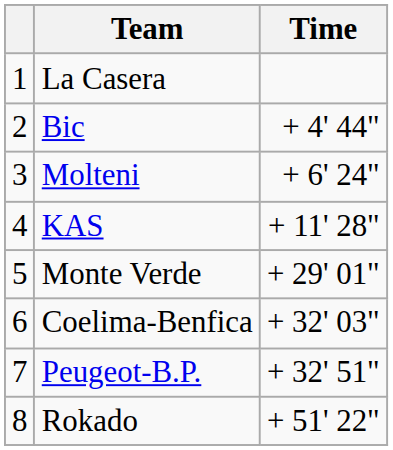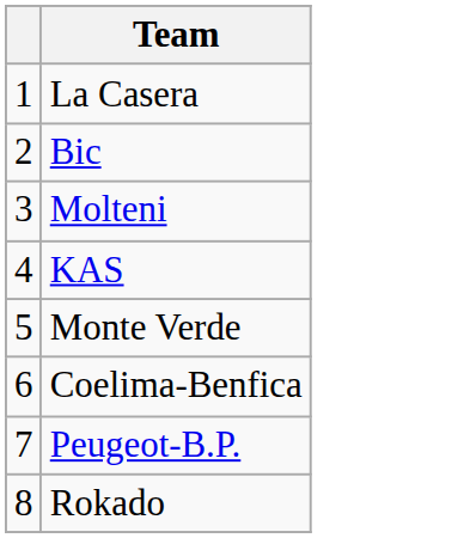- column: Time | + 4' 44" | + 6' 24" | + 11' 28" | + 29' 01" | + 32' 03" | + 32' 51" | + 51' 22"
